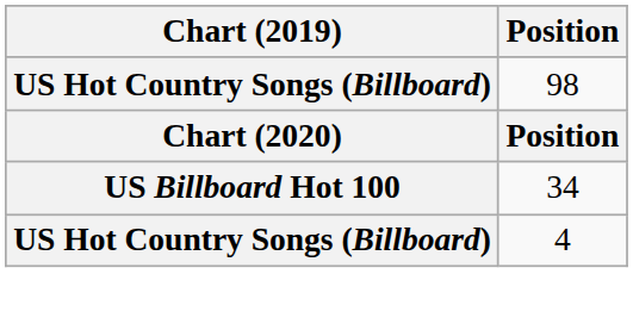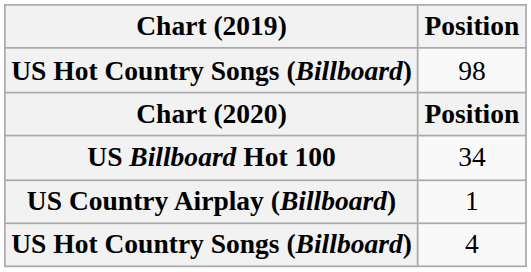+ row: US Country Airplay (Billboard) | 1
